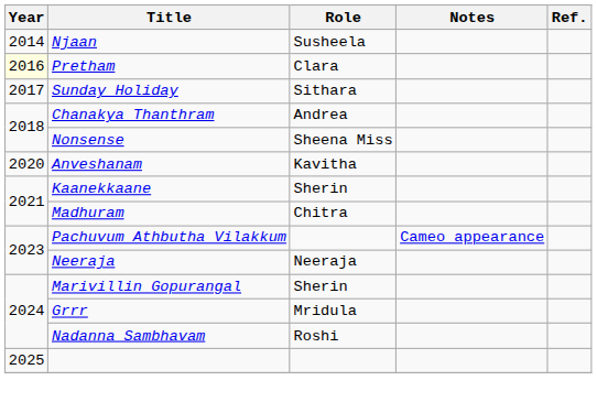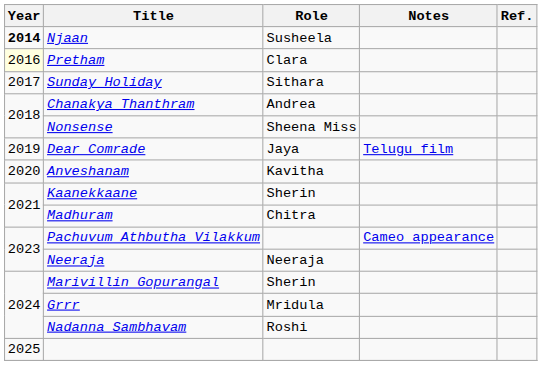Njaan | Year: normal -> bold
+ row: 2019 | Dear Comrade | Jaya | Telugu film
